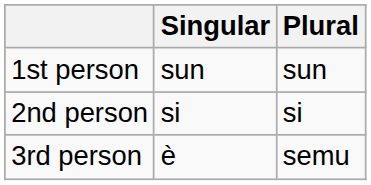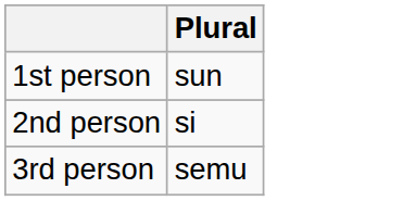- column: Singular | sun | si | è
